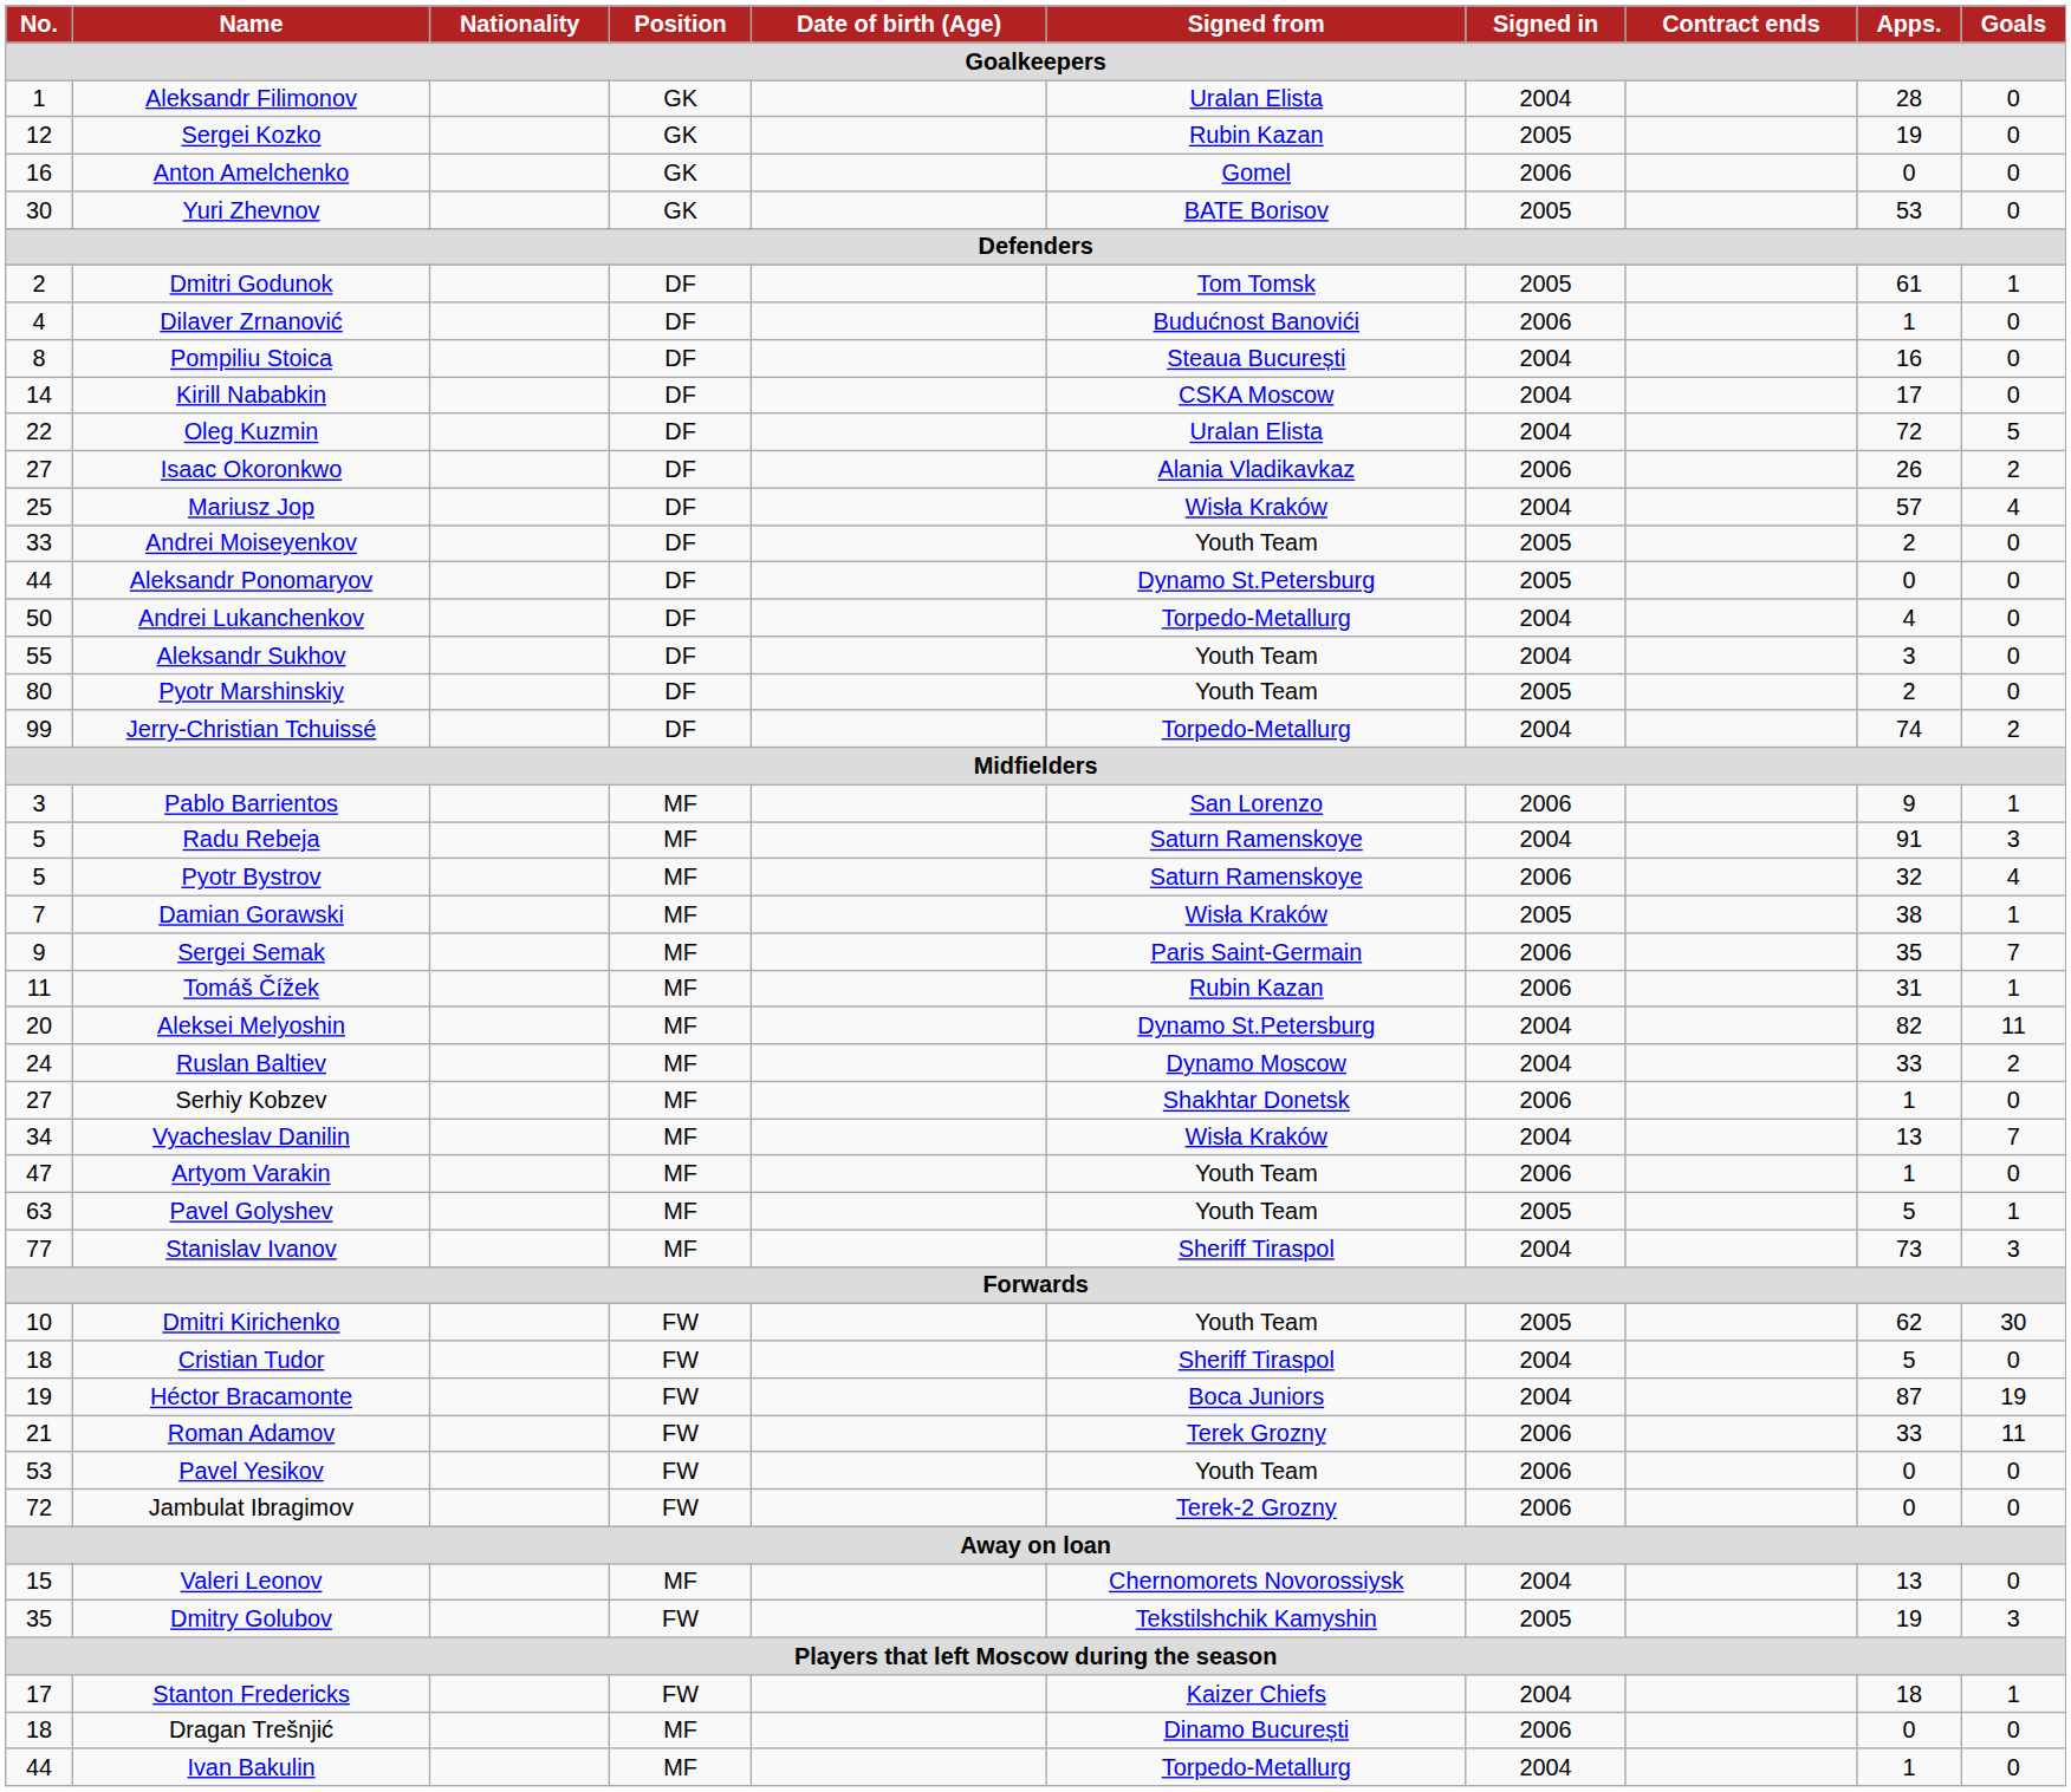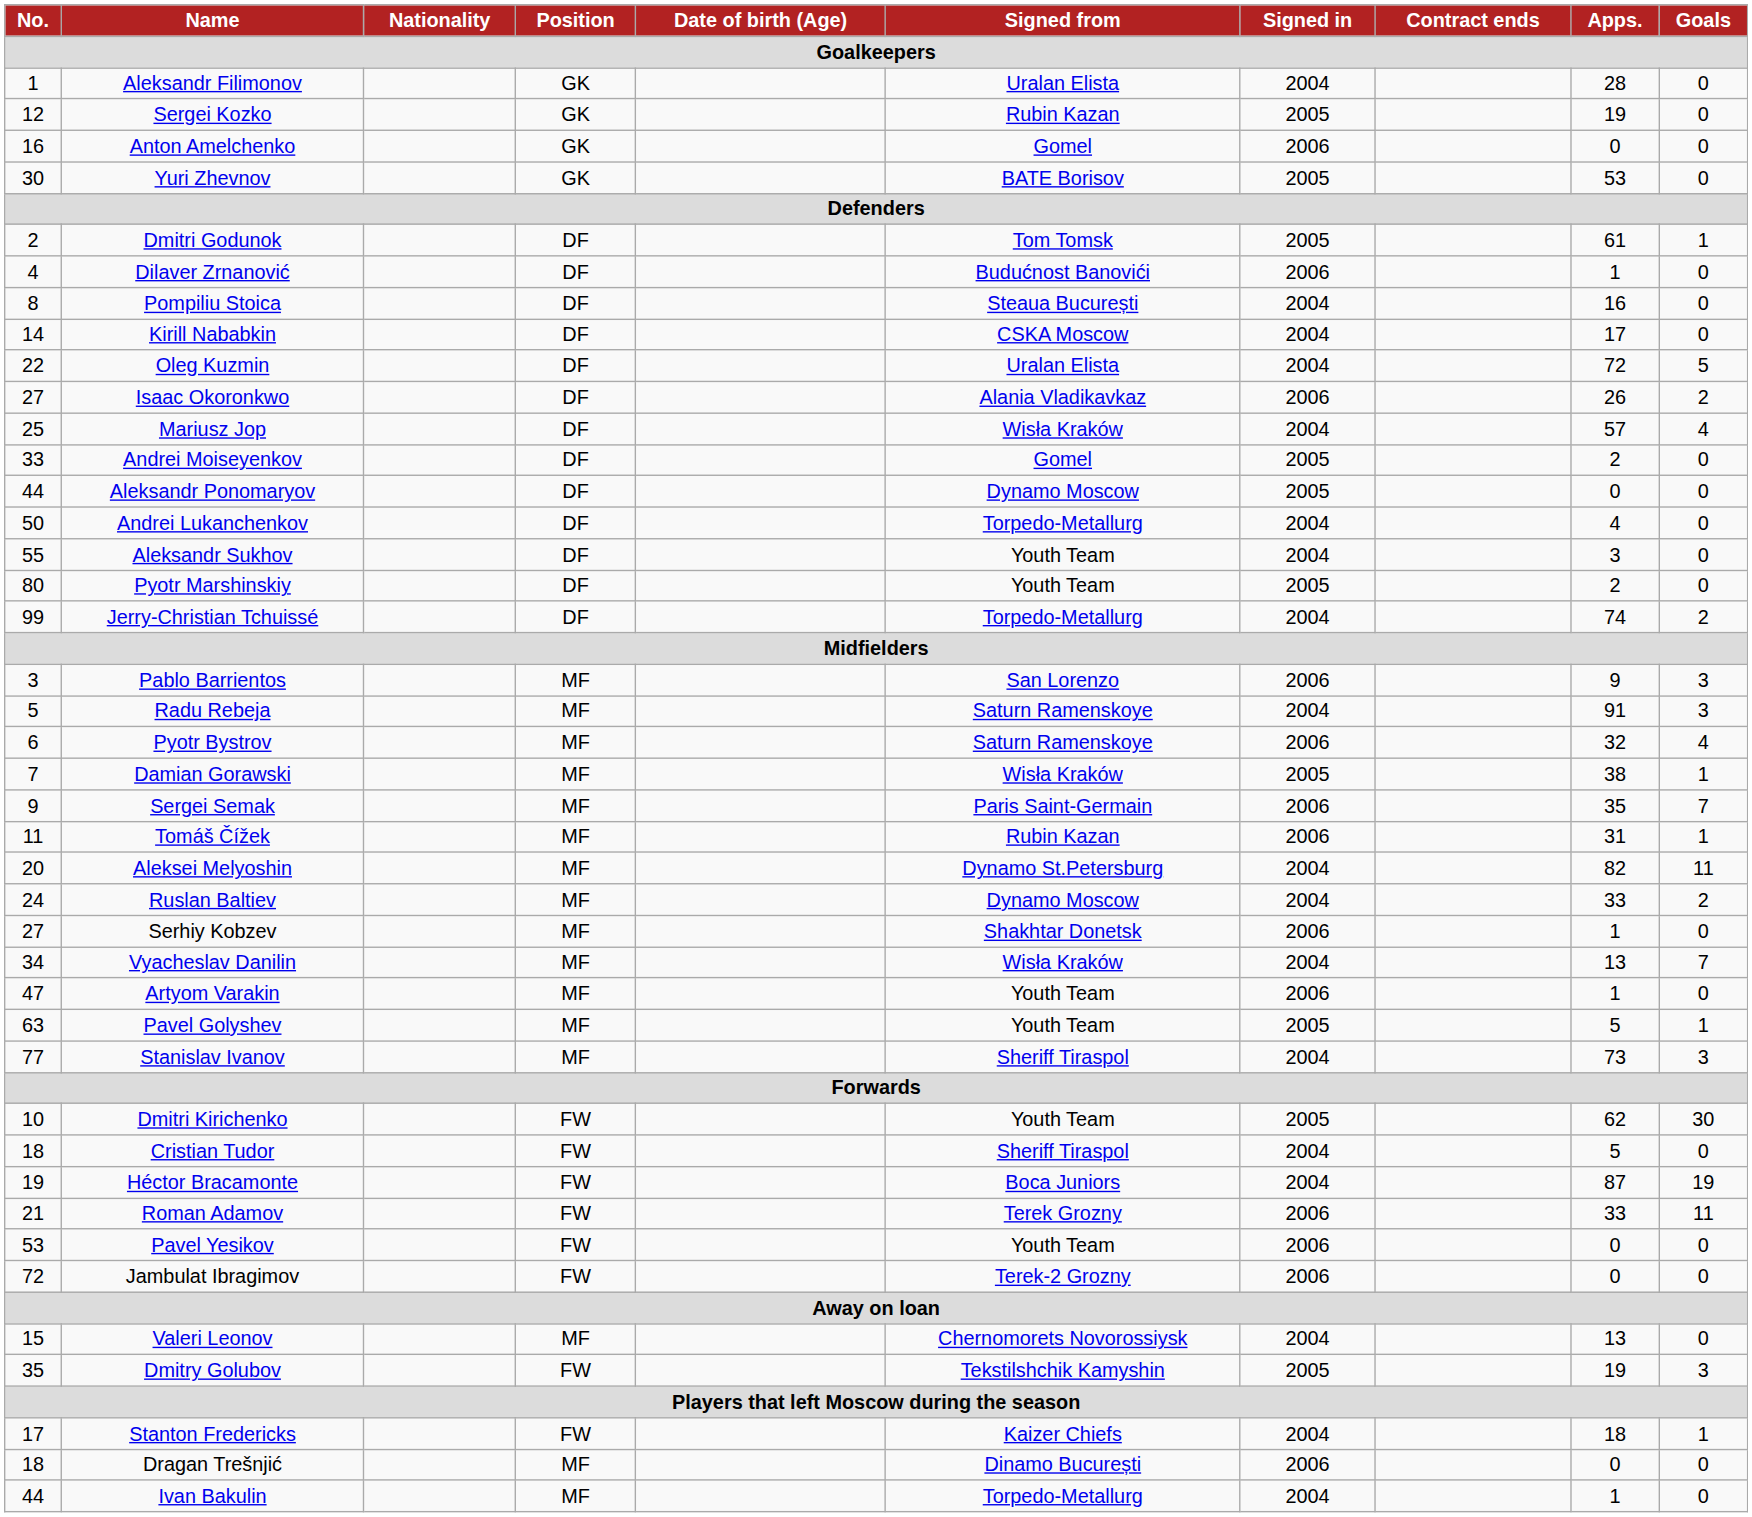Andrei Moiseyenkov | Signed from: Youth Team -> Gomel
Aleksandr Ponomaryov | Signed from: Dynamo St.Petersburg -> Dynamo Moscow
Pablo Barrientos | Goals: 1 -> 3
Pyotr Bystrov | No.: 5 -> 6
